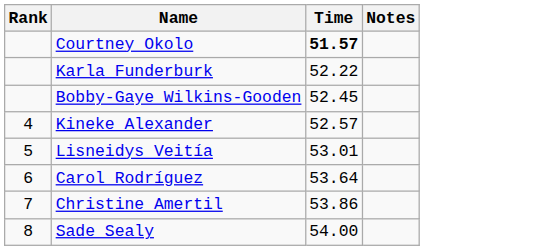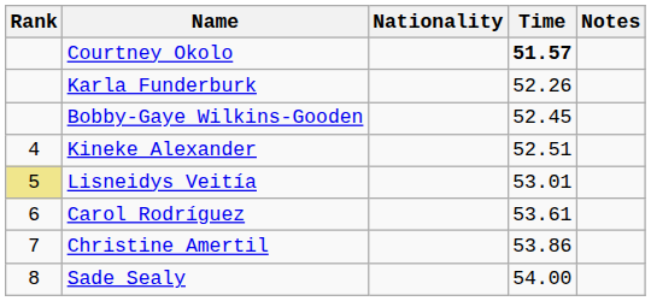+ column: Nationality
Karla Funderburk | Time: 52.22 -> 52.26
Kineke Alexander | Time: 52.57 -> 52.51
Lisneidys Veitía | Rank: no background -> khaki background
Carol Rodríguez | Time: 53.64 -> 53.61
